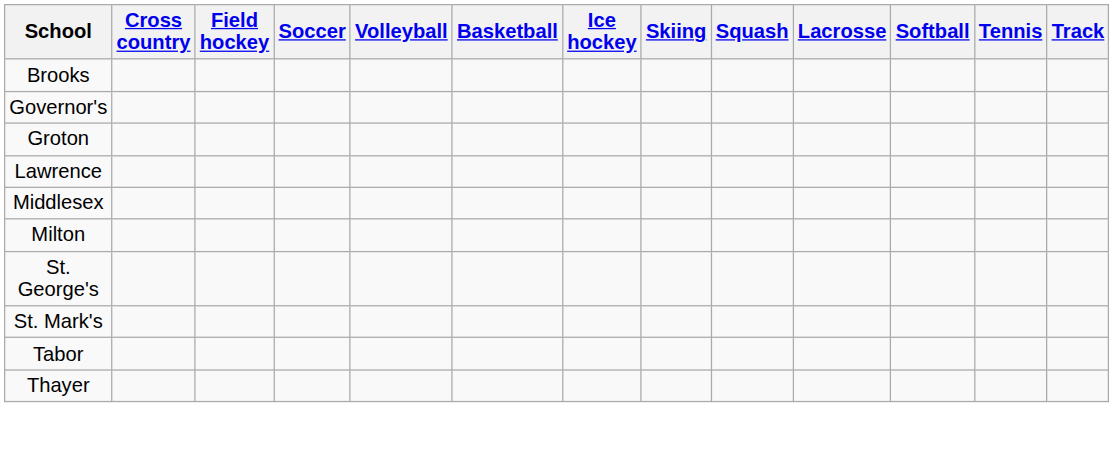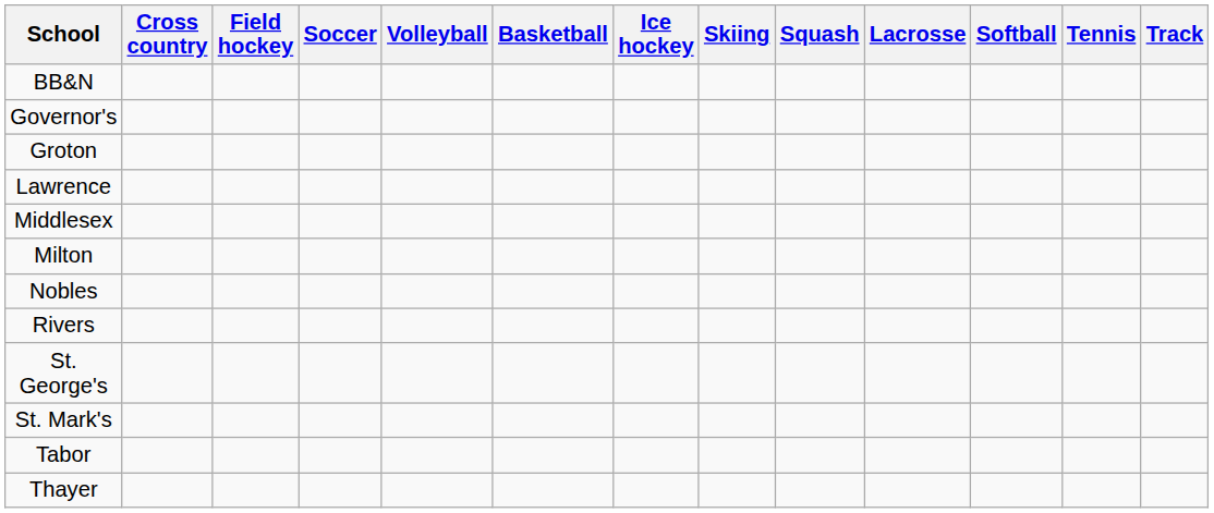- row: Brooks
+ row: BB&N
+ row: Nobles
+ row: Rivers
